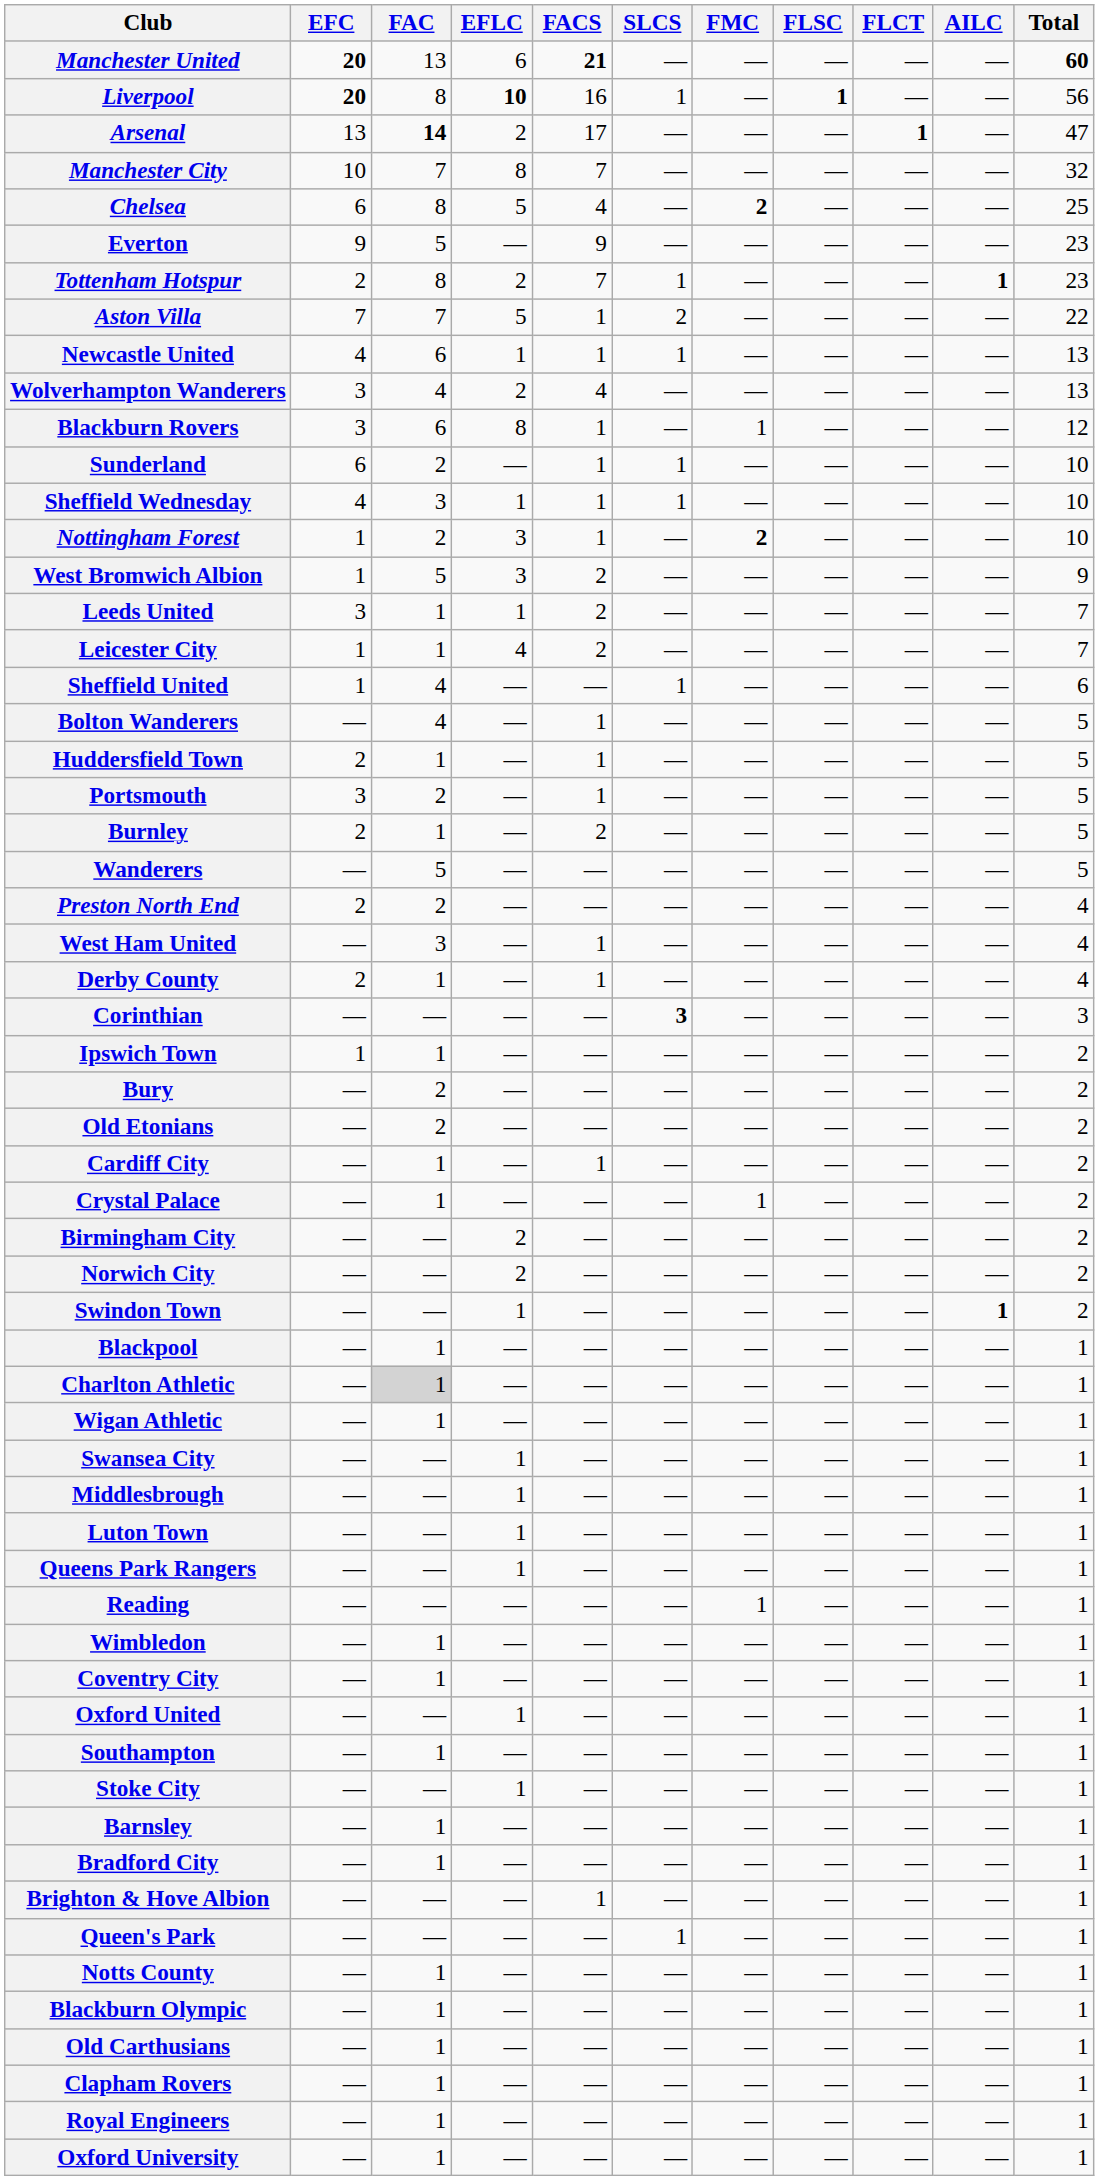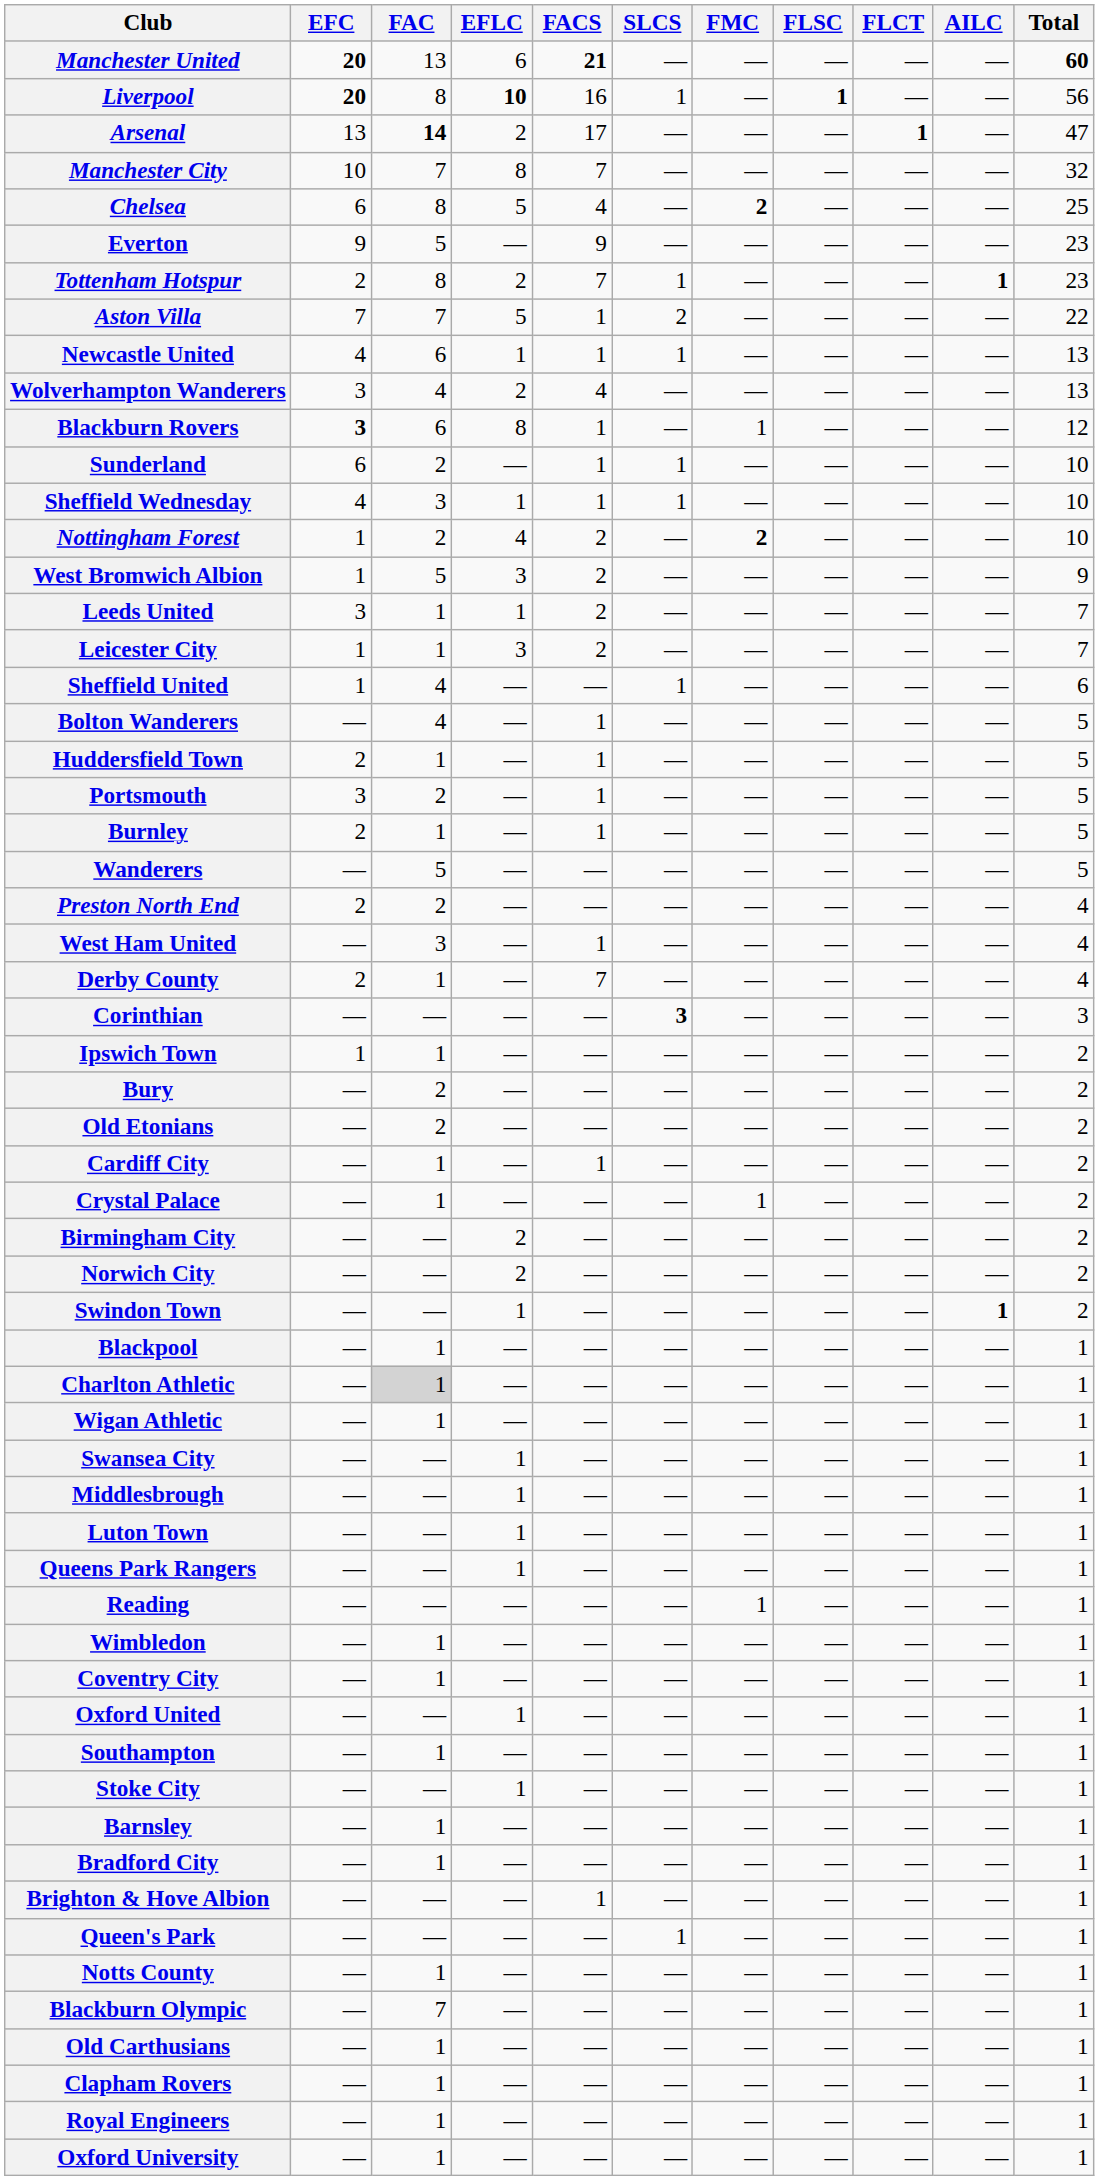Blackburn Rovers | EFC: normal -> bold
Nottingham Forest | EFLC: 3 -> 4
Nottingham Forest | FACS: 1 -> 2
Leicester City | EFLC: 4 -> 3
Burnley | FACS: 2 -> 1
Derby County | FACS: 1 -> 7
Blackburn Olympic | FAC: 1 -> 7
